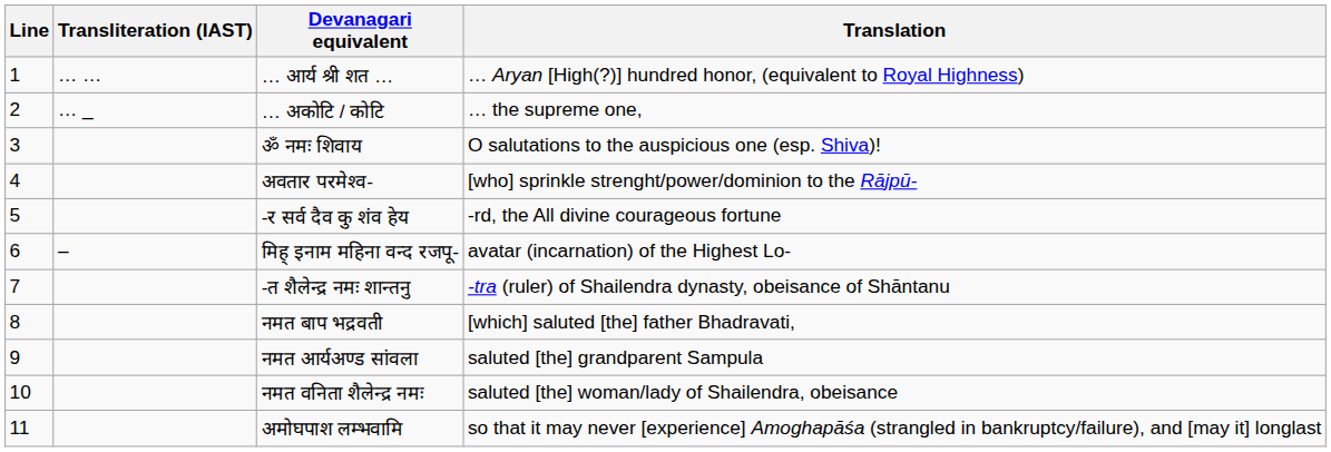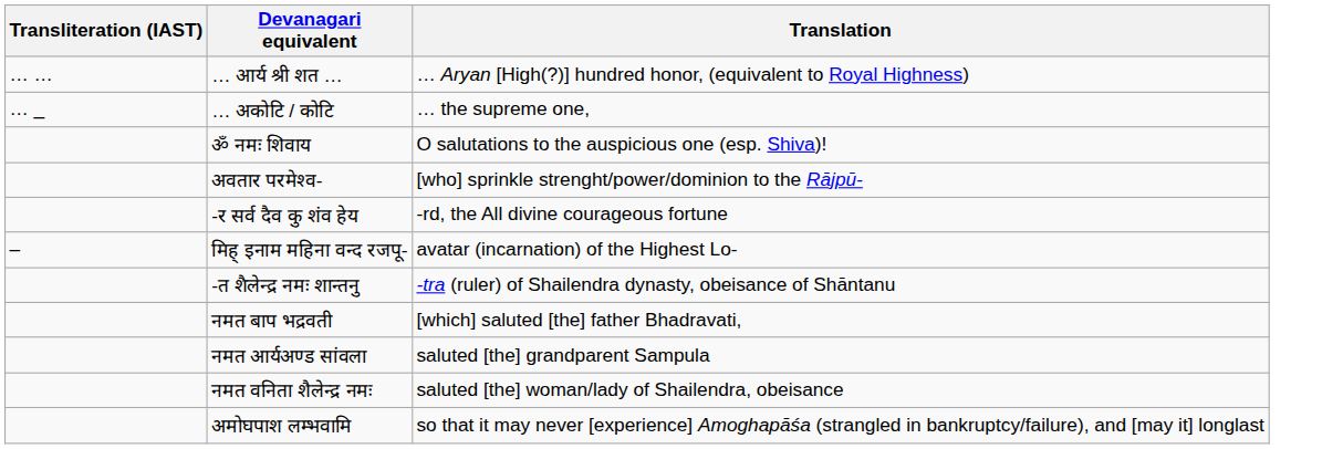- column: Line | 1 | 2 | 3 | 4 | 5 | 6 | 7 | 8 | 9 | 10 | 11
